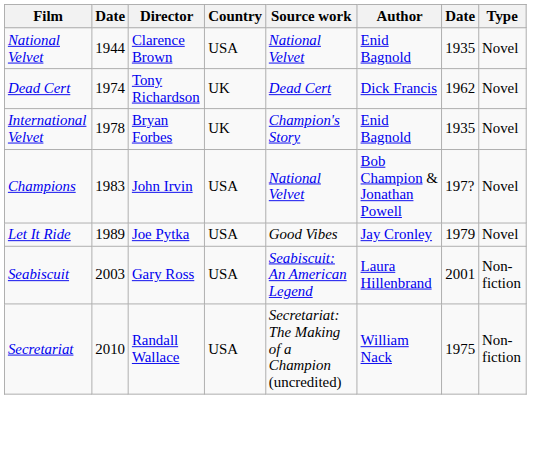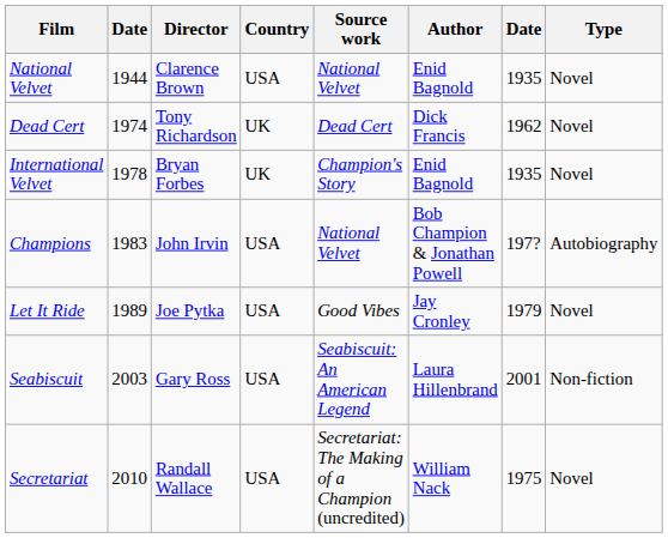Champions | Type: Novel -> Autobiography
Secretariat | Type: Non-fiction -> Novel
